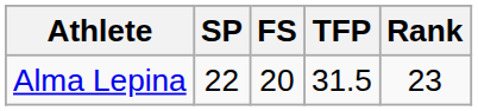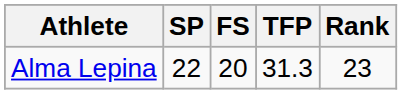Alma Lepina | TFP: 31.5 -> 31.3
